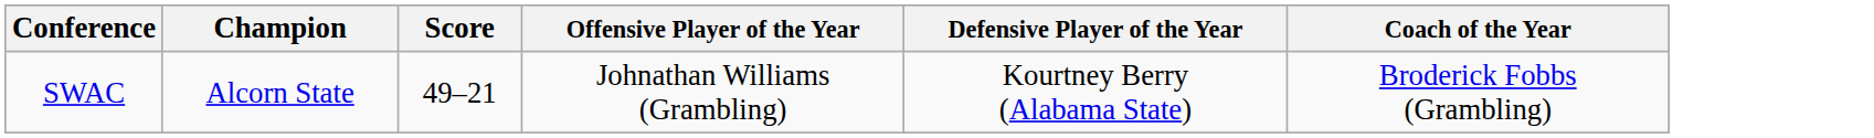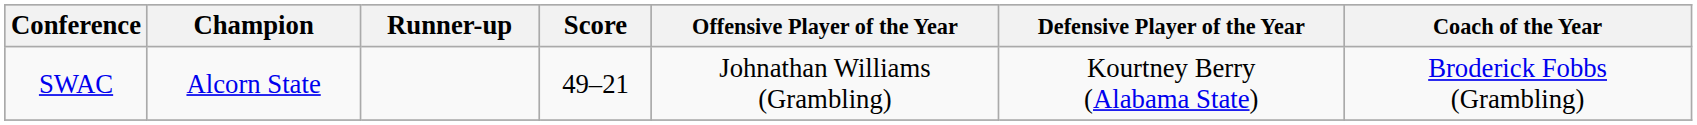+ column: Runner-up
